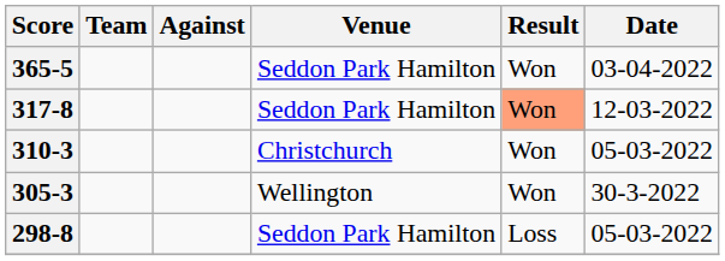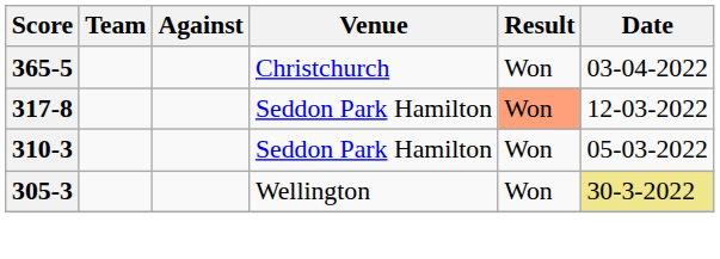365-5 | Venue: Seddon Park Hamilton -> Christchurch
310-3 | Venue: Christchurch -> Seddon Park Hamilton
305-3 | Date: no background -> khaki background
- row: 298-8 | Seddon Park Hamilton | Loss | 05-03-2022
